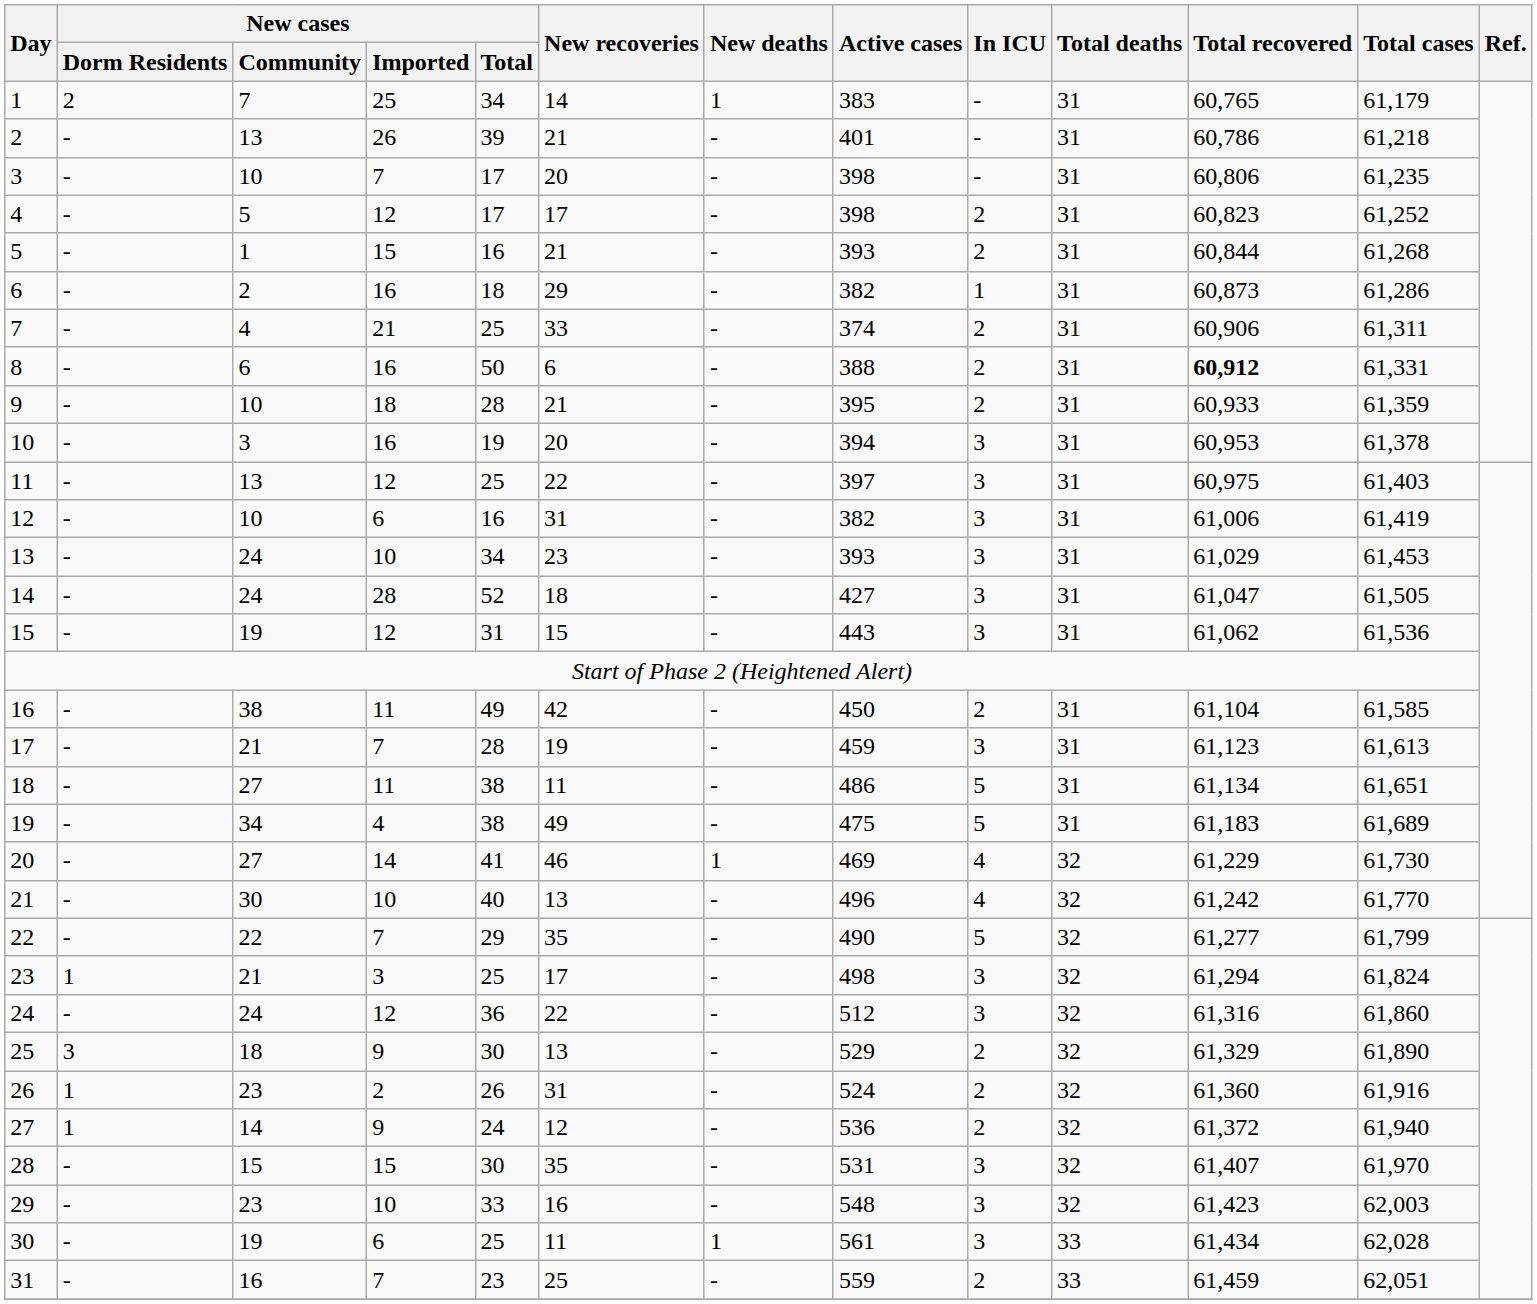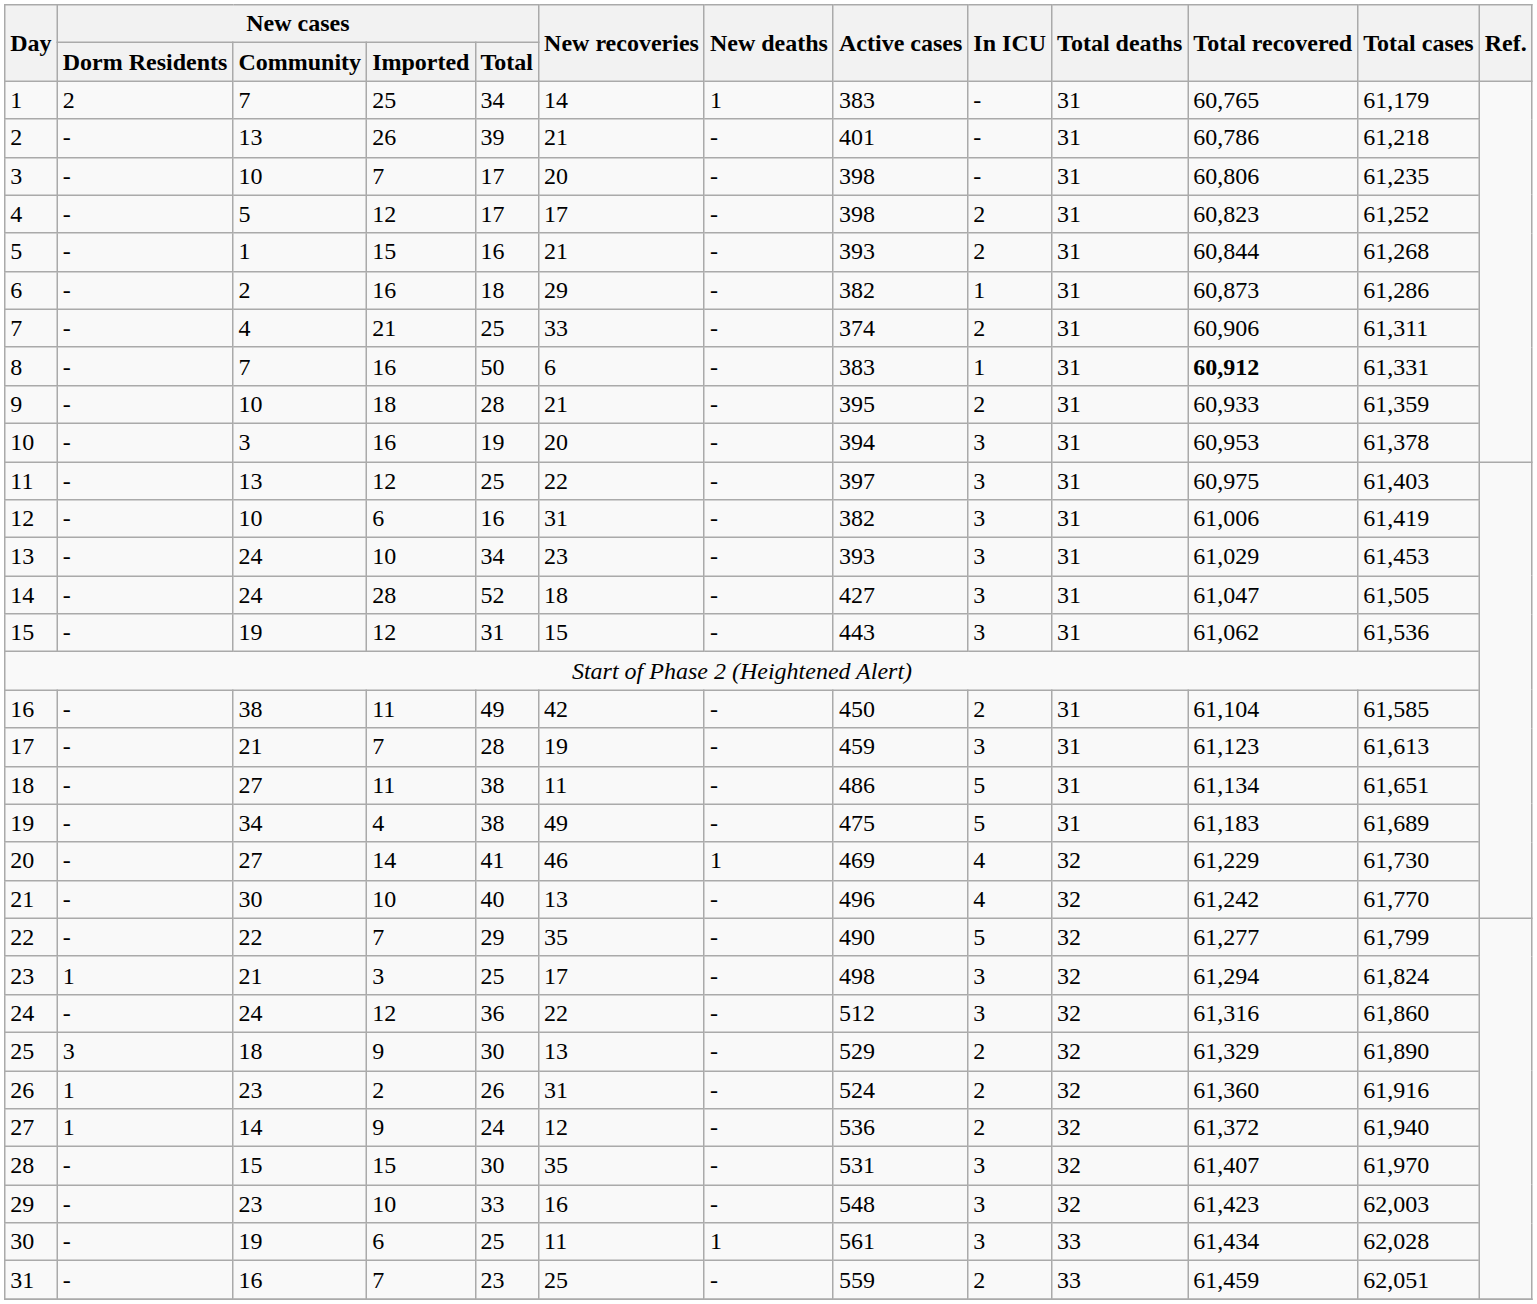8 | New cases / Community: 6 -> 7
8 | Active cases: 388 -> 383
8 | In ICU: 2 -> 1
